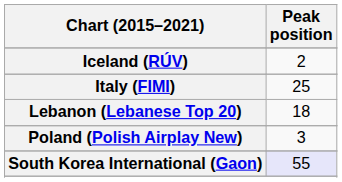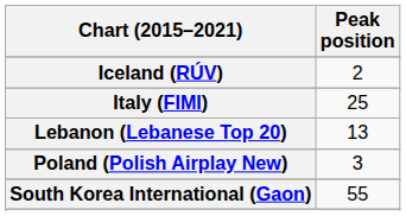Lebanon (Lebanese Top 20) | Peak position: 18 -> 13
South Korea International (Gaon) | Peak position: lavender background -> no background
